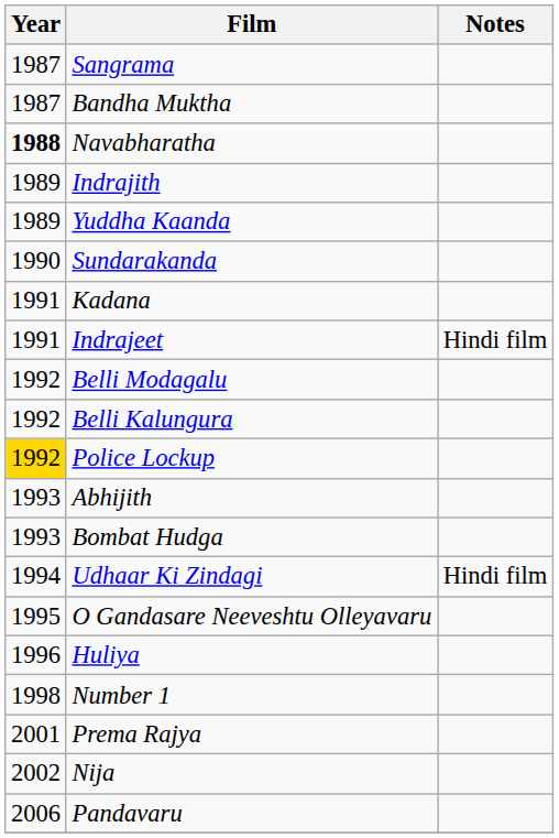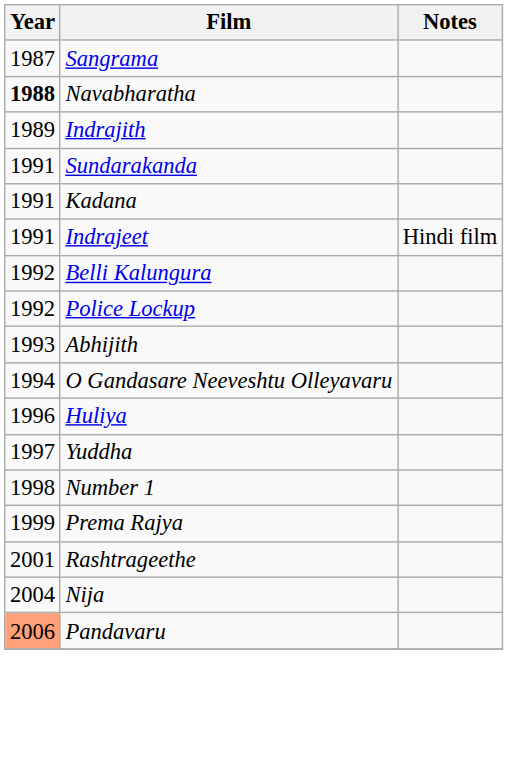- row: 1987 | Bandha Muktha
- row: 1989 | Yuddha Kaanda
Sundarakanda | Year: 1990 -> 1991
- row: 1992 | Belli Modagalu
Police Lockup | Year: gold background -> no background
- row: 1993 | Bombat Hudga
- row: 1994 | Udhaar Ki Zindagi | Hindi film
O Gandasare Neeveshtu Olleyavaru | Year: 1995 -> 1994
+ row: 1997 | Yuddha
Prema Rajya | Year: 2001 -> 1999
+ row: 2001 | Rashtrageethe
Nija | Year: 2002 -> 2004
Pandavaru | Year: no background -> lightsalmon background
